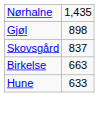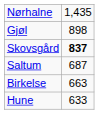Skovsgård | column 2: normal -> bold
+ row: Saltum | 687
